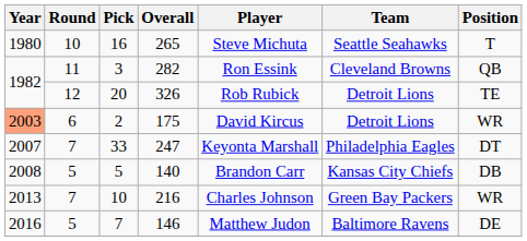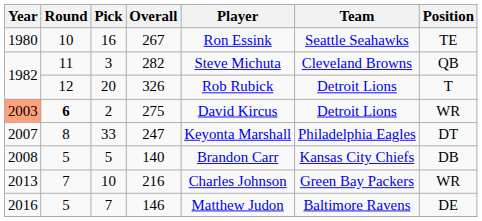16 | Overall: 265 -> 267
16 | Player: Steve Michuta -> Ron Essink
16 | Position: T -> TE
3 | Player: Ron Essink -> Steve Michuta
20 | Position: TE -> T
2 | Round: normal -> bold
2 | Overall: 175 -> 275
33 | Round: 7 -> 8
